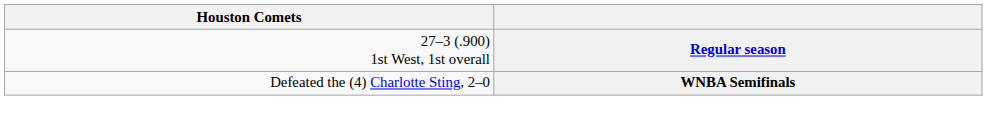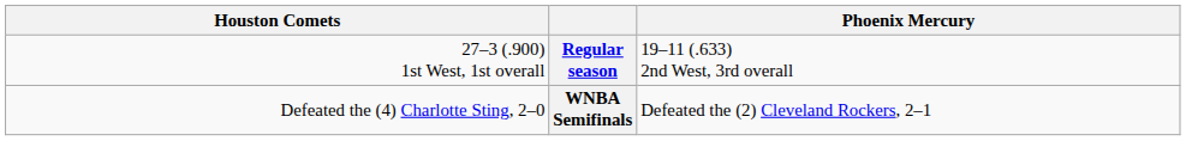+ column: Phoenix Mercury | 19–11 (.633) 2nd West, 3rd overall | Defeated the (2) Cleveland Rockers, 2–1
